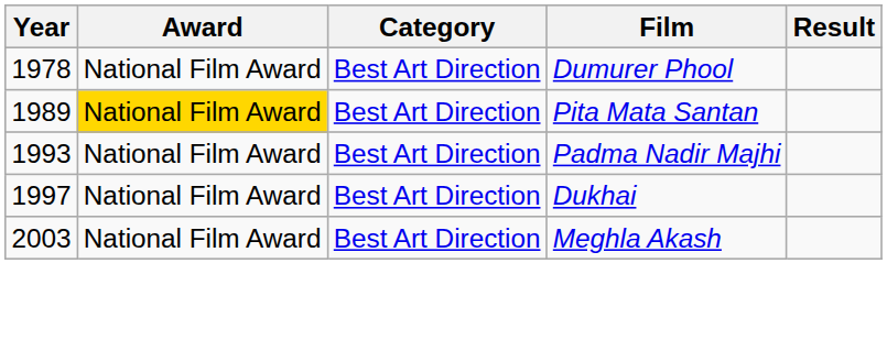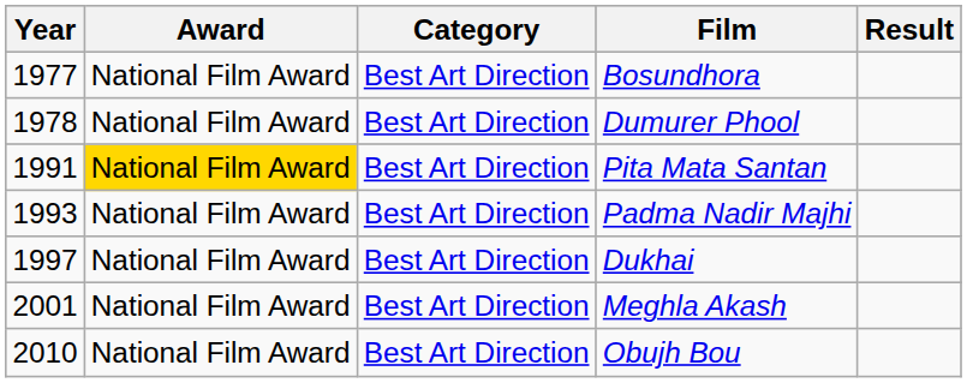+ row: 1977 | National Film Award | Best Art Direction | Bosundhora
Pita Mata Santan | Year: 1989 -> 1991
Meghla Akash | Year: 2003 -> 2001
+ row: 2010 | National Film Award | Best Art Direction | Obujh Bou
